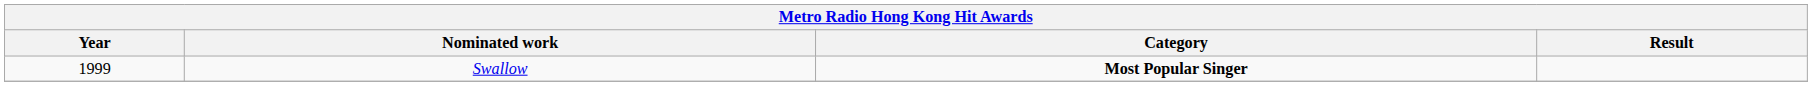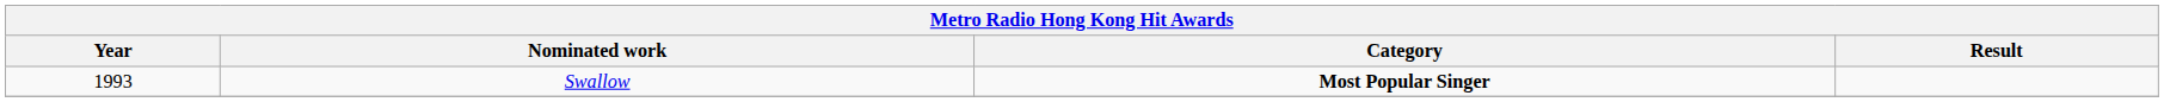Swallow | Year: 1999 -> 1993
